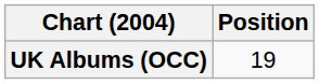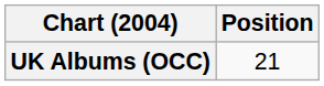UK Albums (OCC) | Position: 19 -> 21
